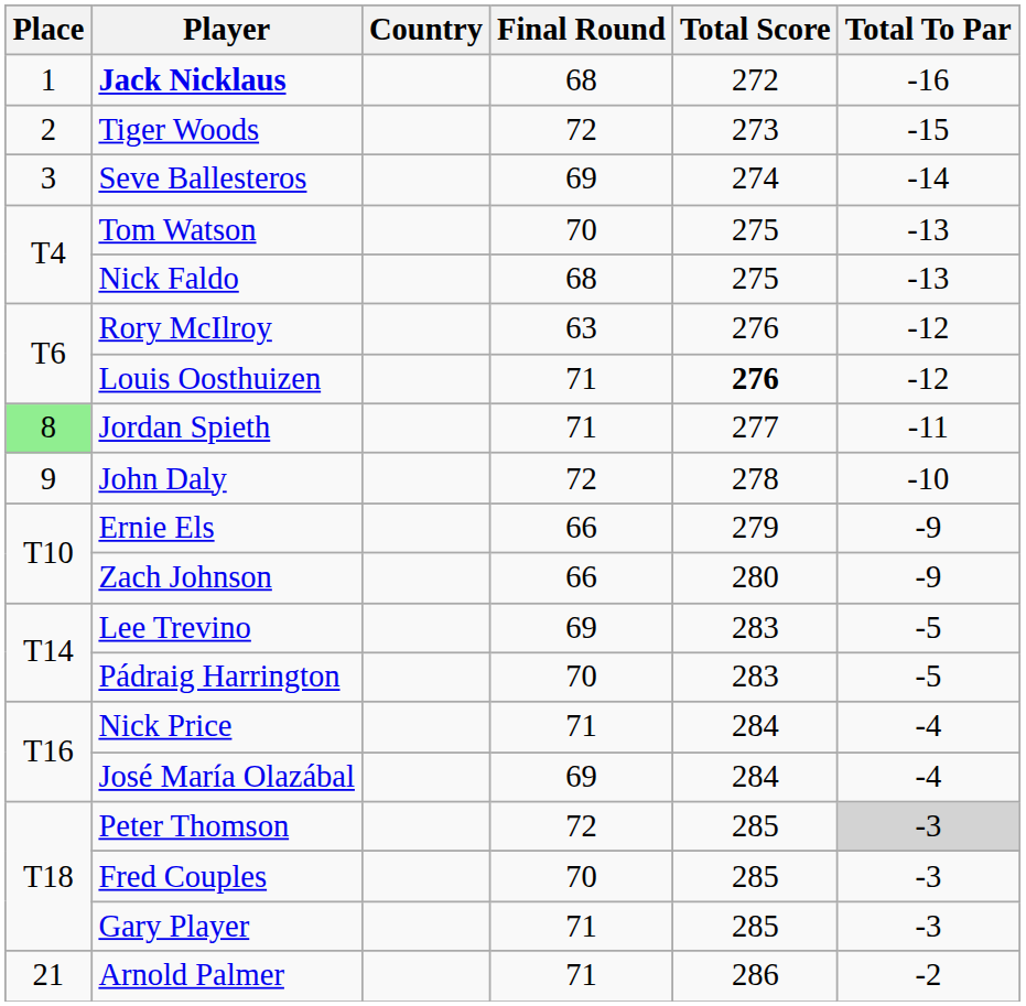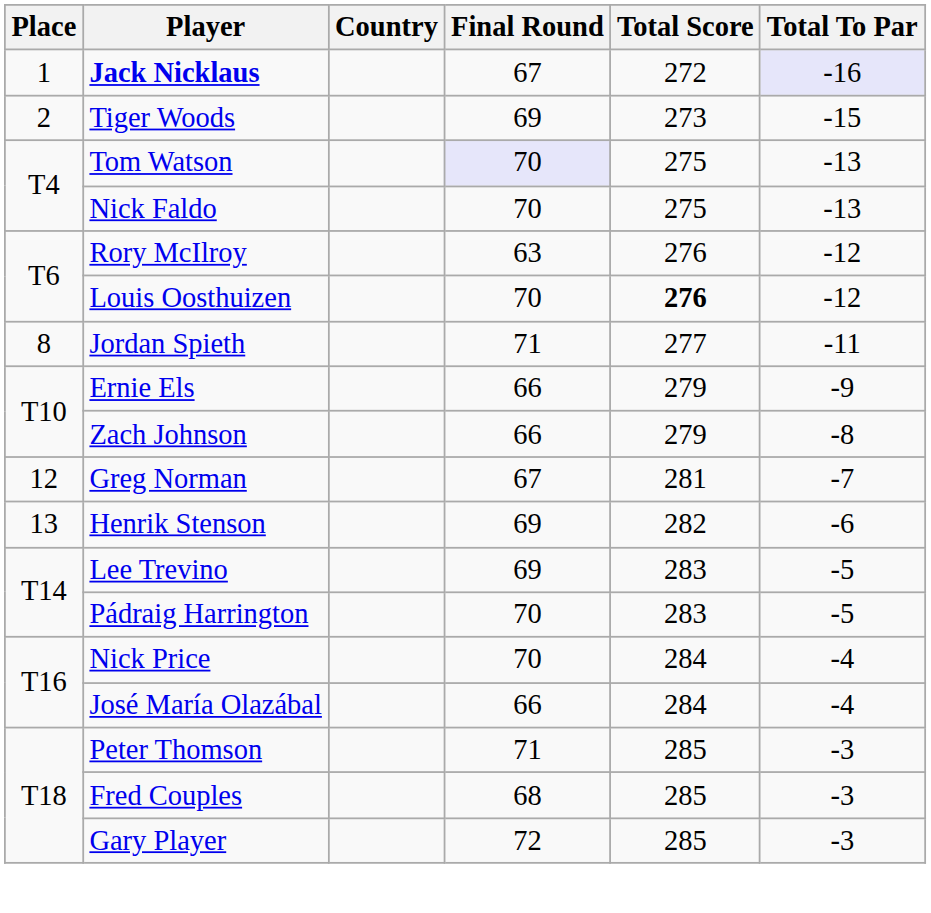Jack Nicklaus | Final Round: 68 -> 67
Jack Nicklaus | Total To Par: no background -> lavender background
Tiger Woods | Final Round: 72 -> 69
- row: 3 | Seve Ballesteros | 69 | 274 | -14
Tom Watson | Final Round: no background -> lavender background
Nick Faldo | Final Round: 68 -> 70
Louis Oosthuizen | Final Round: 71 -> 70
Jordan Spieth | Place: lightgreen background -> no background
- row: 9 | John Daly | 72 | 278 | -10
Zach Johnson | Total Score: 280 -> 279
Zach Johnson | Total To Par: -9 -> -8
+ row: 12 | Greg Norman | 67 | 281 | -7
+ row: 13 | Henrik Stenson | 69 | 282 | -6
Nick Price | Final Round: 71 -> 70
José María Olazábal | Final Round: 69 -> 66
Peter Thomson | Final Round: 72 -> 71
Peter Thomson | Total To Par: lightgrey background -> no background
Fred Couples | Final Round: 70 -> 68
Gary Player | Final Round: 71 -> 72
- row: 21 | Arnold Palmer | 71 | 286 | -2
